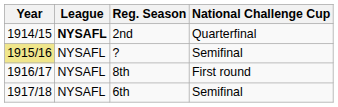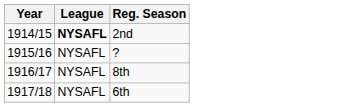- column: National Challenge Cup | Quarterfinal | Semifinal | First round | Semifinal
? | Year: khaki background -> no background
